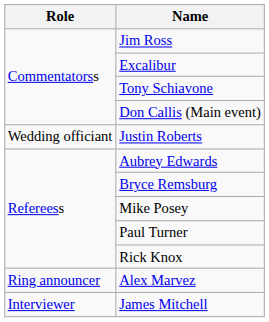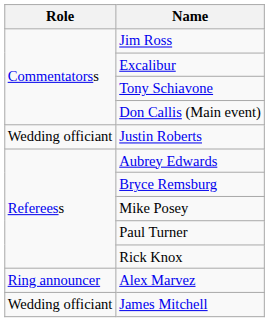James Mitchell | Role: Interviewer -> Wedding officiant
